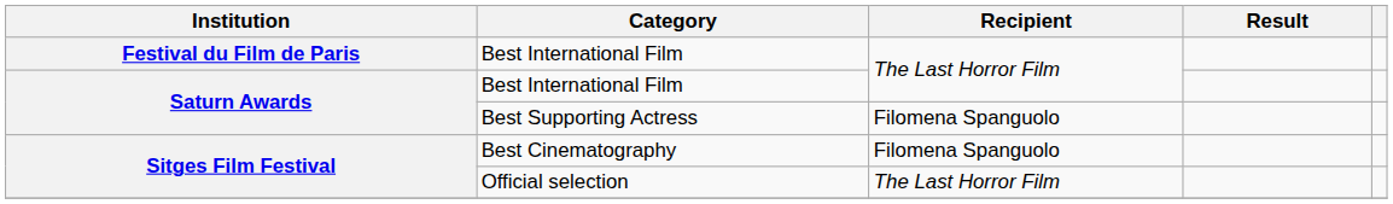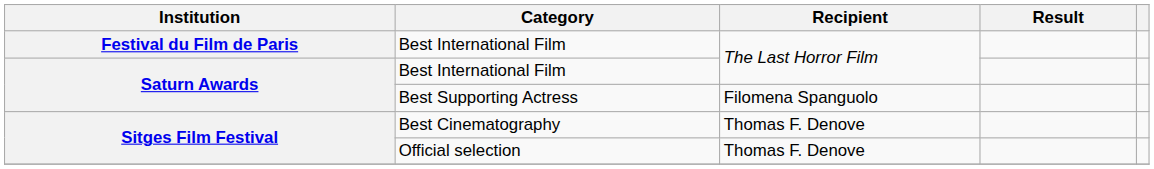Best Cinematography | Recipient: Filomena Spanguolo -> Thomas F. Denove
Official selection | Recipient: The Last Horror Film -> Thomas F. Denove
